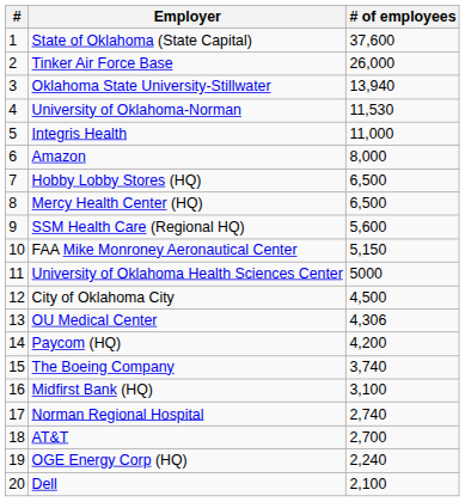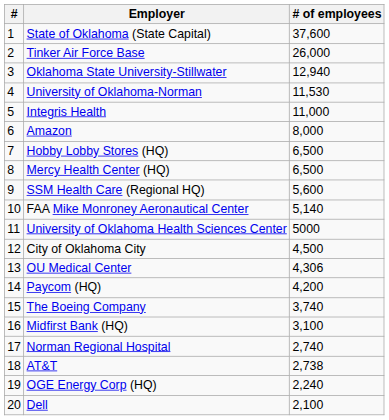Oklahoma State University-Stillwater | # of employees: 13,940 -> 12,940
FAA Mike Monroney Aeronautical Center | # of employees: 5,150 -> 5,140
AT&T | # of employees: 2,700 -> 2,738
